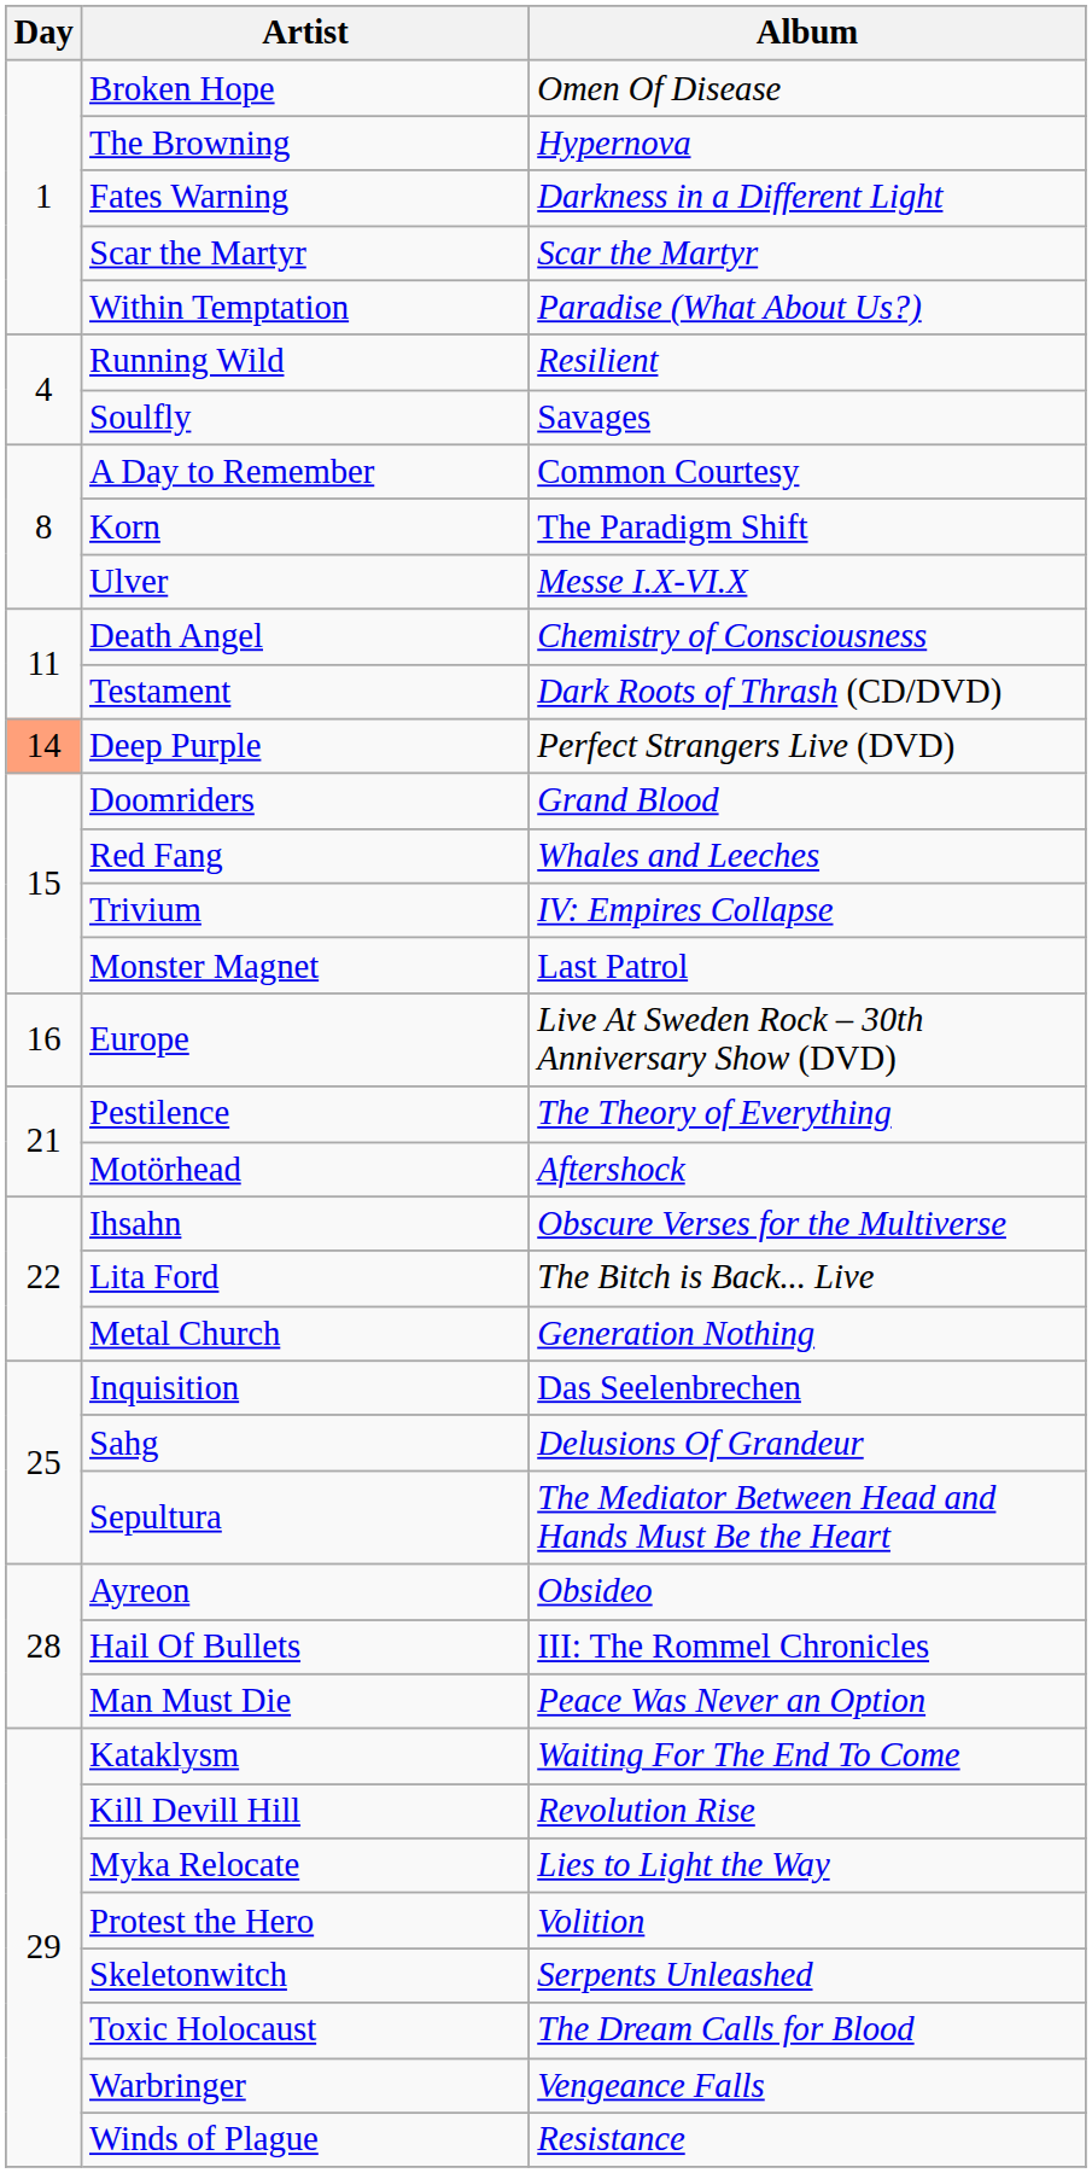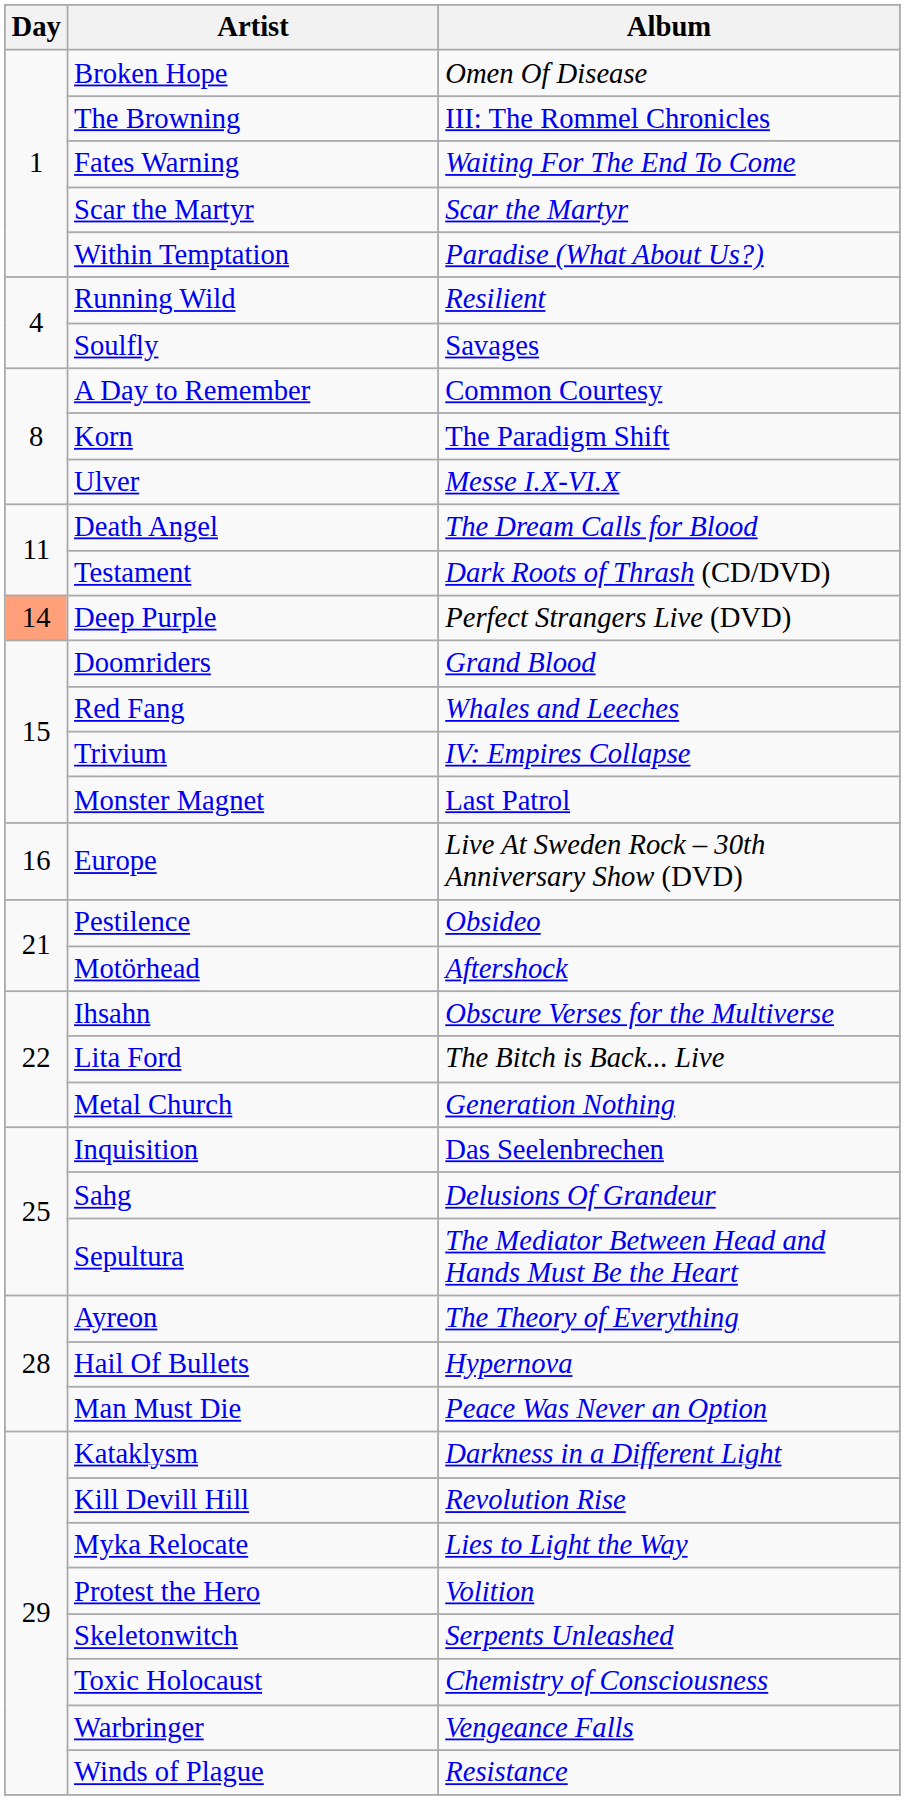The Browning | Album: Hypernova -> III: The Rommel Chronicles
Fates Warning | Album: Darkness in a Different Light -> Waiting For The End To Come
Death Angel | Album: Chemistry of Consciousness -> The Dream Calls for Blood
Pestilence | Album: The Theory of Everything -> Obsideo
Ayreon | Album: Obsideo -> The Theory of Everything
Hail Of Bullets | Album: III: The Rommel Chronicles -> Hypernova
Kataklysm | Album: Waiting For The End To Come -> Darkness in a Different Light
Toxic Holocaust | Album: The Dream Calls for Blood -> Chemistry of Consciousness
